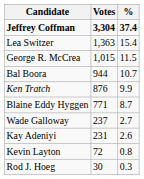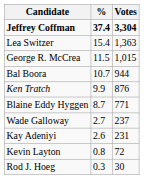columns swapped: Votes <-> %
